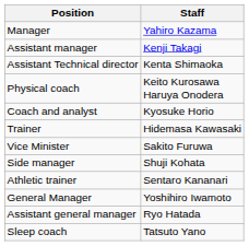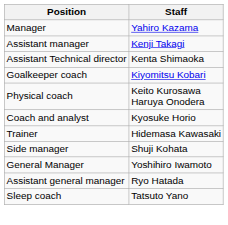+ row: Goalkeeper coach | Kiyomitsu Kobari
- row: Vice Minister | Sakito Furuwa
- row: Athletic trainer | Sentaro Kananari
